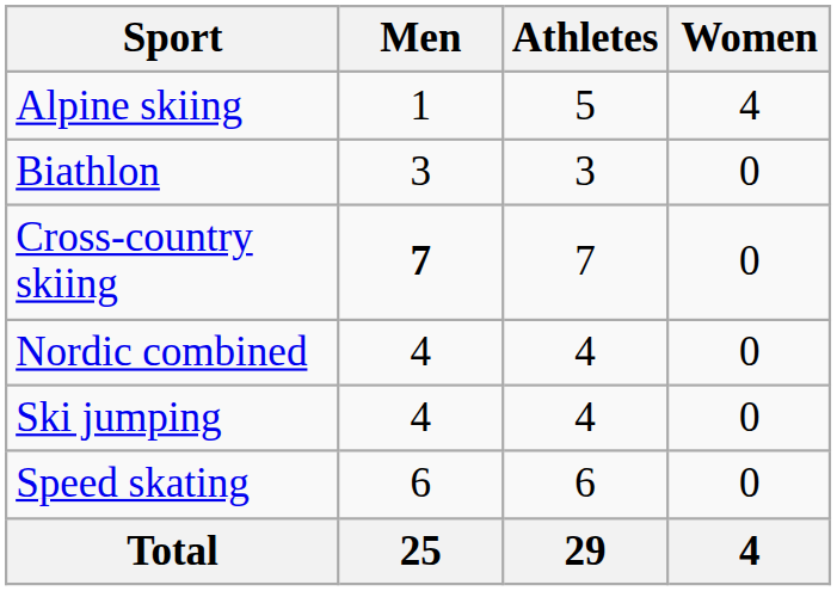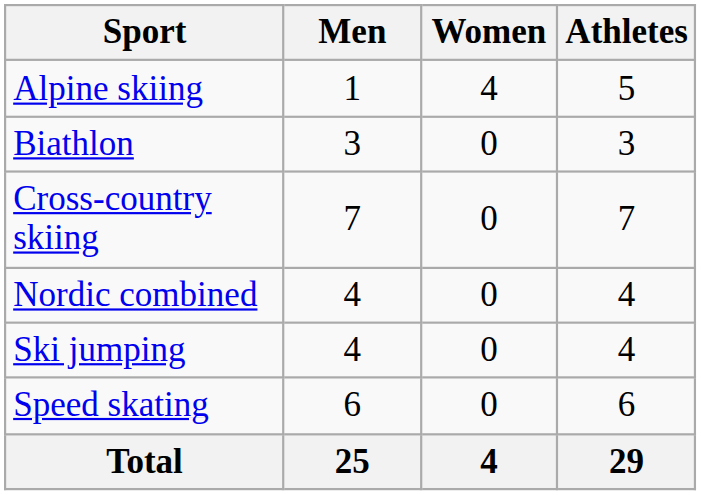columns swapped: Women <-> Athletes
Cross-country skiing | Men: bold -> normal
